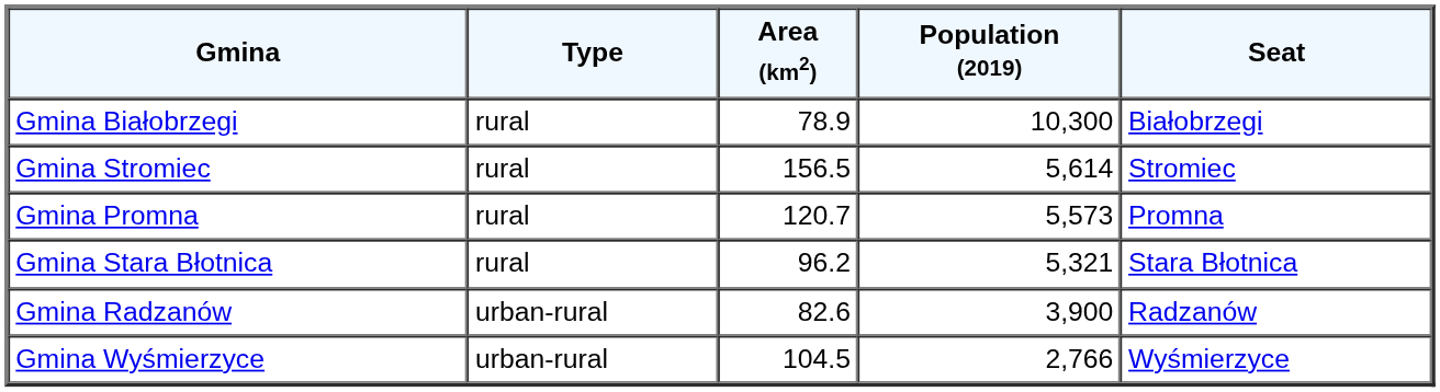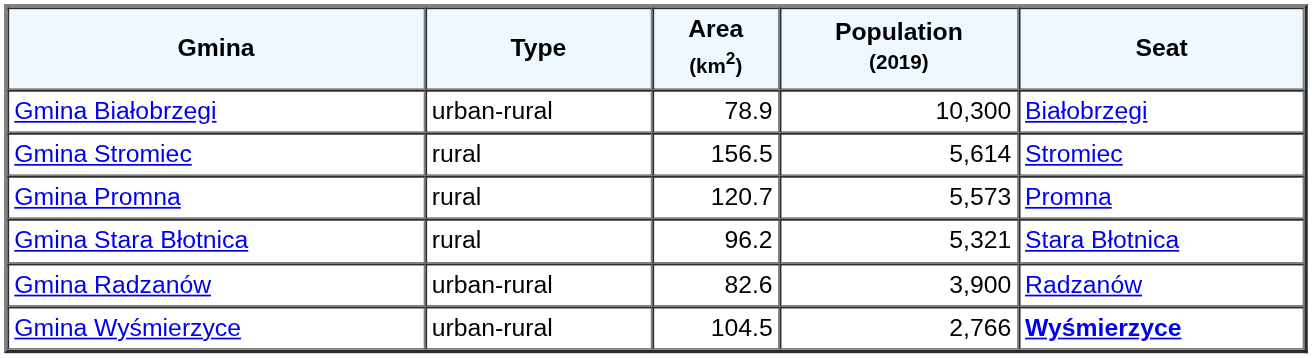Gmina Białobrzegi | Type: rural -> urban-rural
Gmina Wyśmierzyce | Seat: normal -> bold
